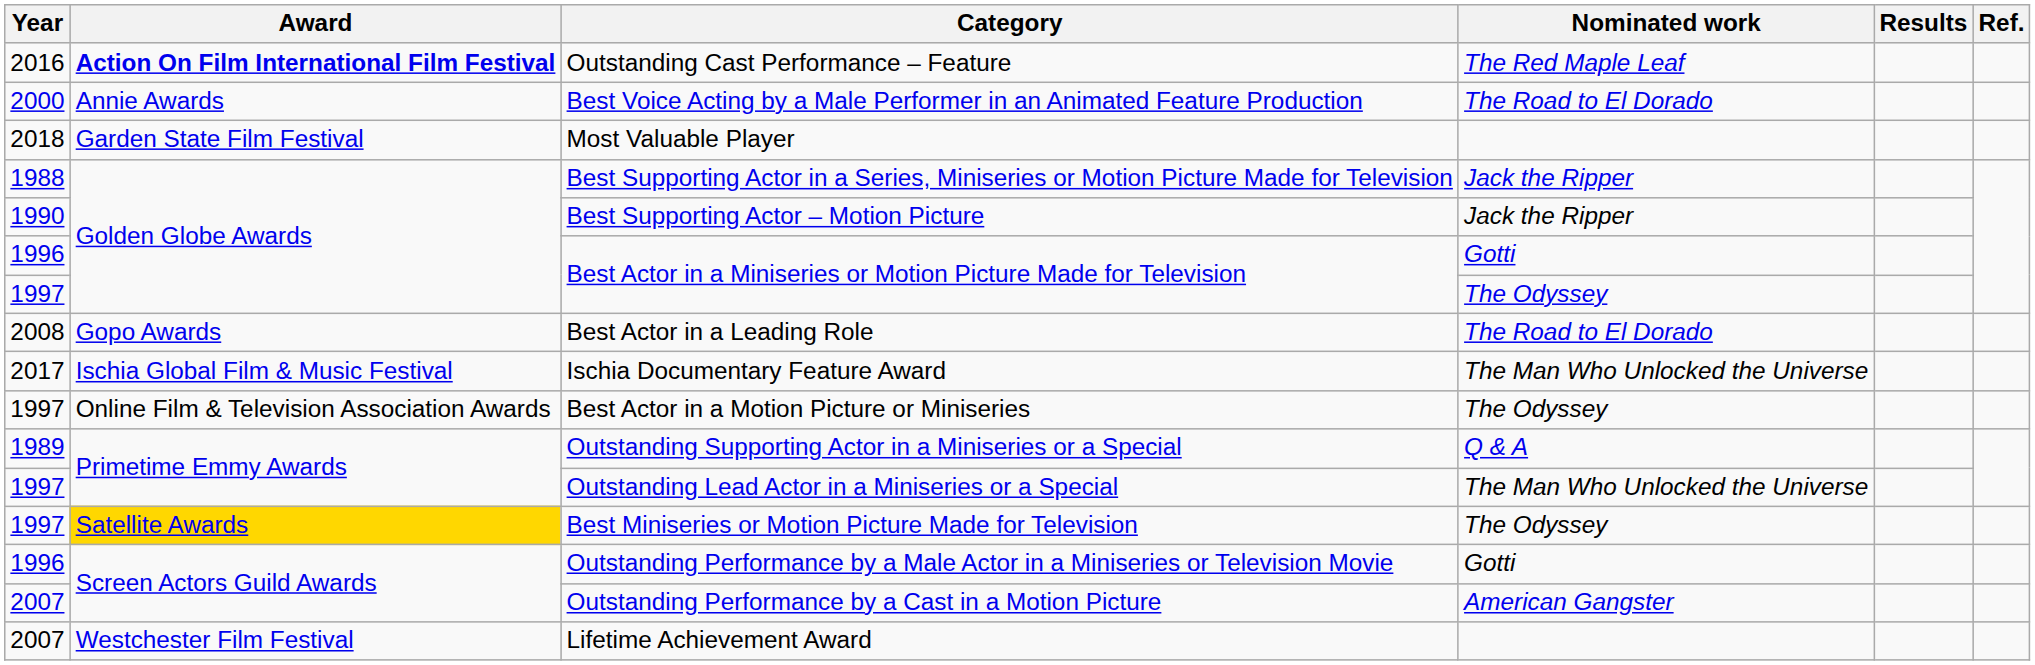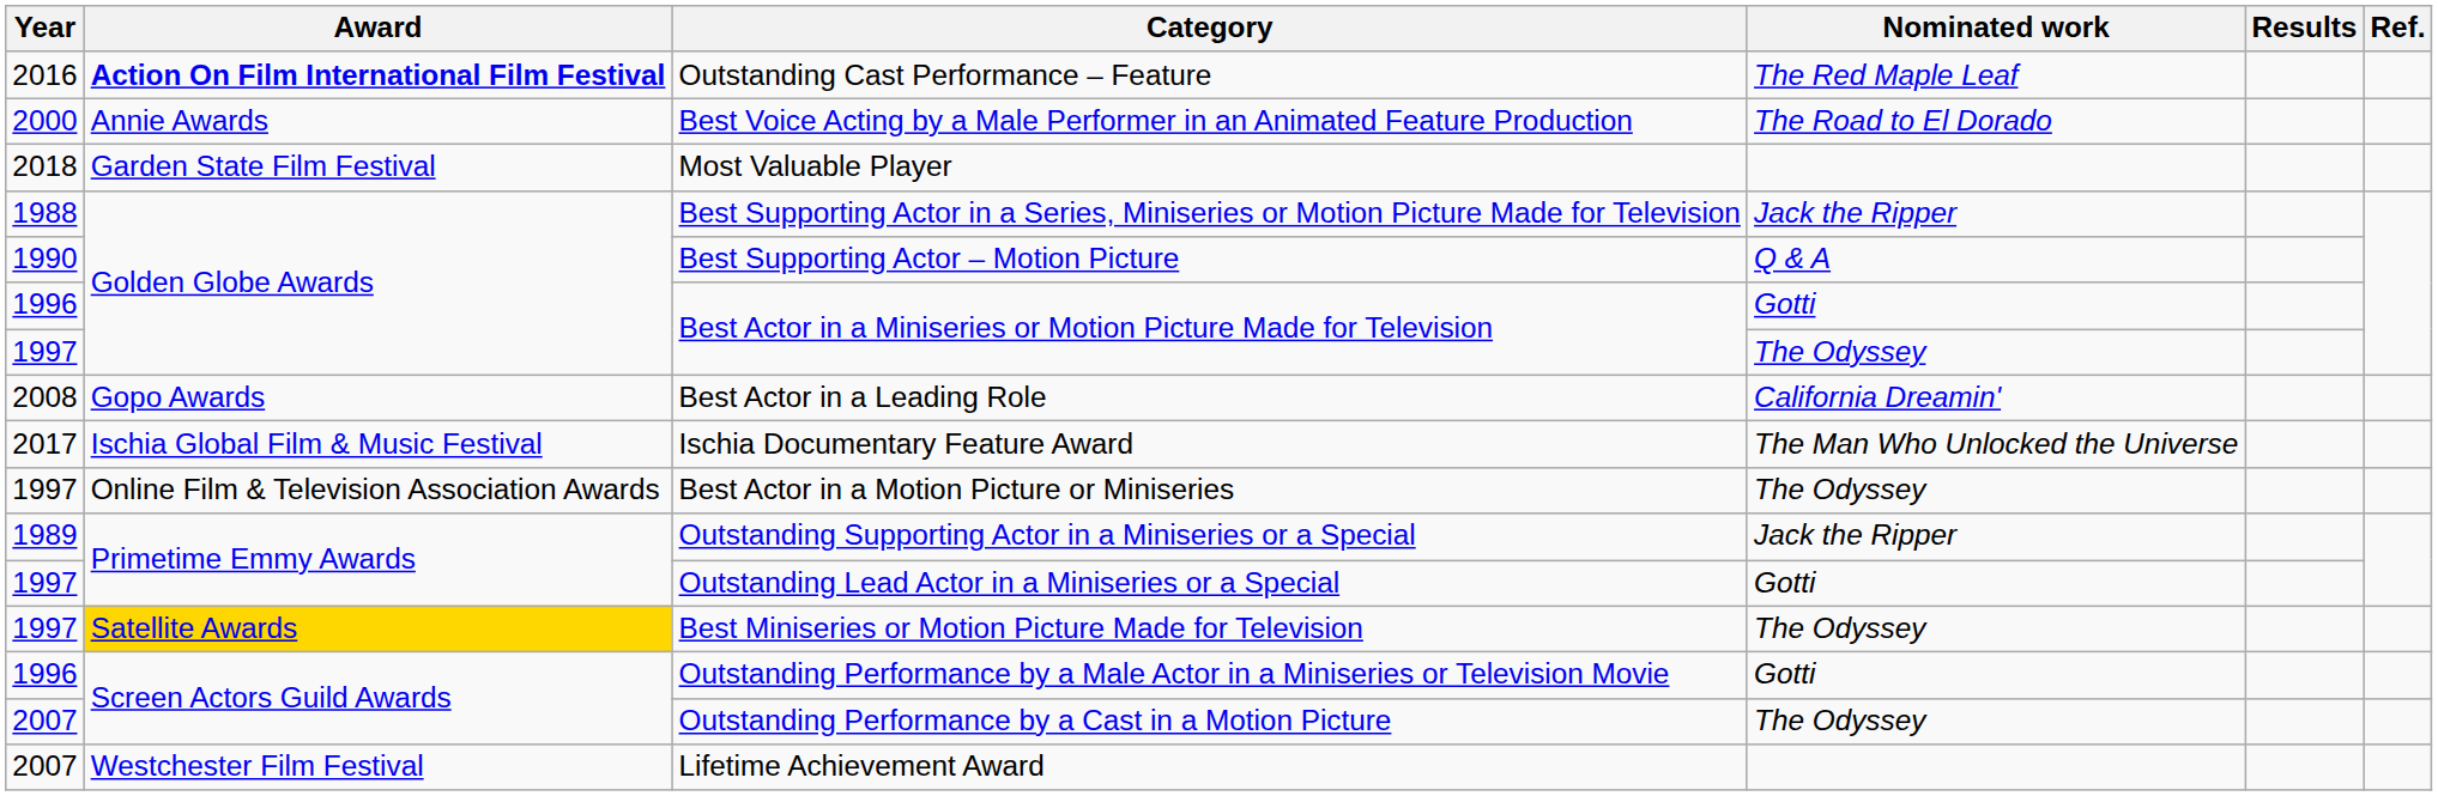Best Supporting Actor – Motion Picture | Nominated work: Jack the Ripper -> Q & A
Best Actor in a Leading Role | Nominated work: The Road to El Dorado -> California Dreamin'
Outstanding Supporting Actor in a Miniseries or a Special | Nominated work: Q & A -> Jack the Ripper
Outstanding Lead Actor in a Miniseries or a Special | Nominated work: The Man Who Unlocked the Universe -> Gotti
Outstanding Performance by a Cast in a Motion Picture | Nominated work: American Gangster -> The Odyssey
